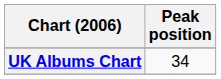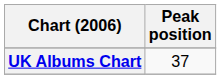UK Albums Chart | Peak position: 34 -> 37
